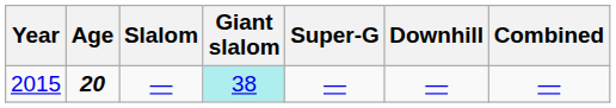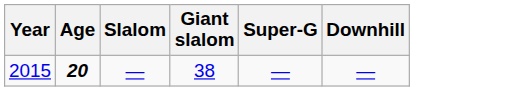- column: Combined | —
2015 | Giant slalom: paleturquoise background -> no background
